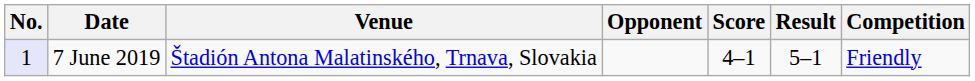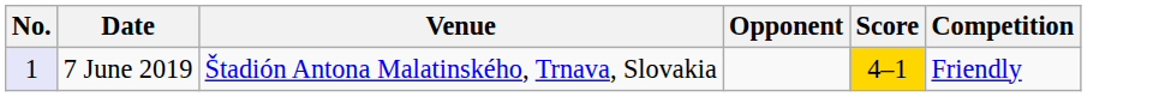- column: Result | 5–1
7 June 2019 | Score: no background -> gold background
